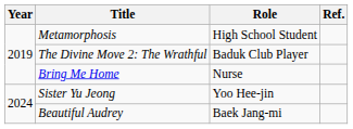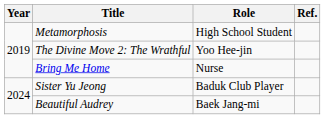The Divine Move 2: The Wrathful | Role: Baduk Club Player -> Yoo Hee-jin
Sister Yu Jeong | Role: Yoo Hee-jin -> Baduk Club Player
